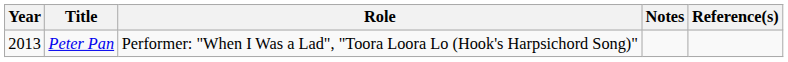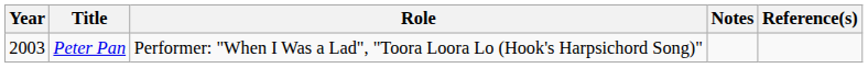Peter Pan | Year: 2013 -> 2003
